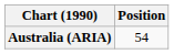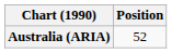Australia (ARIA) | Position: 54 -> 52
